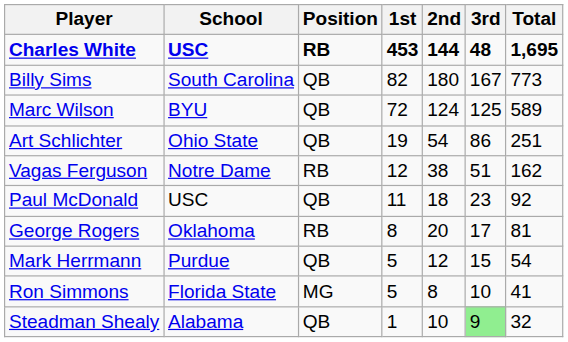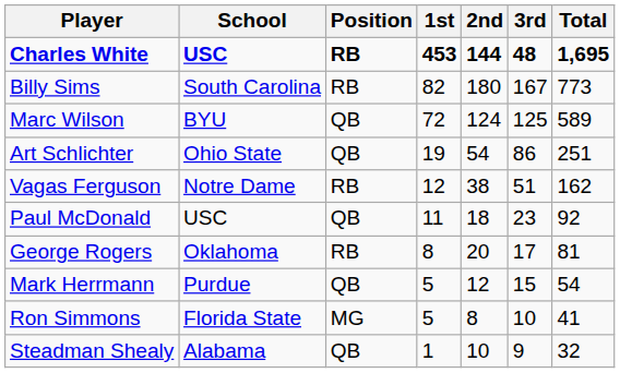Billy Sims | Position: QB -> RB
Steadman Shealy | 3rd: lightgreen background -> no background
